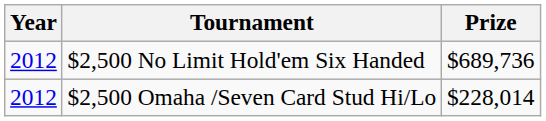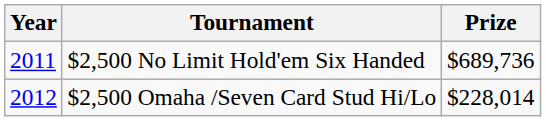$2,500 No Limit Hold'em Six Handed | Year: 2012 -> 2011
